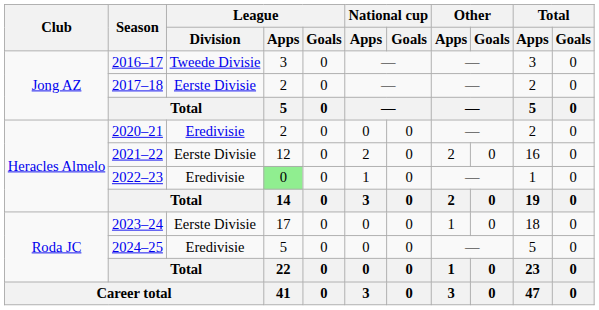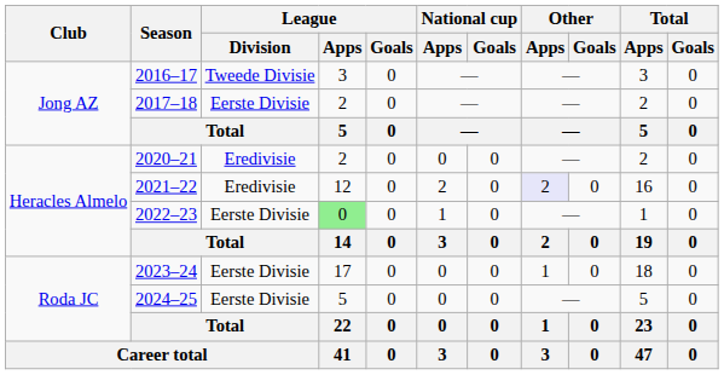2021–22 | League / Division: Eerste Divisie -> Eredivisie
2021–22 | Other / Apps: no background -> lavender background
2022–23 | League / Division: Eredivisie -> Eerste Divisie
2024–25 | League / Division: Eredivisie -> Eerste Divisie
